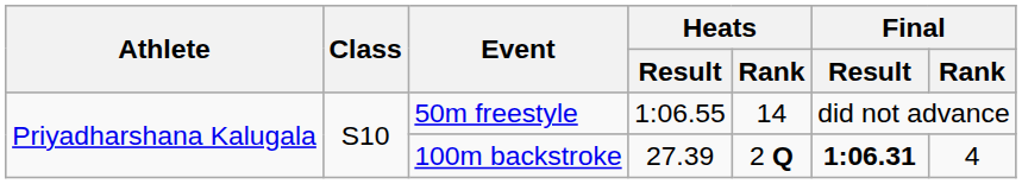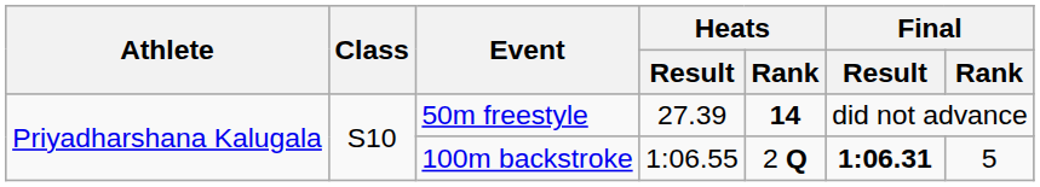50m freestyle | Heats / Result: 1:06.55 -> 27.39
50m freestyle | Heats / Rank: normal -> bold
100m backstroke | Heats / Result: 27.39 -> 1:06.55
100m backstroke | Final / Rank: 4 -> 5
